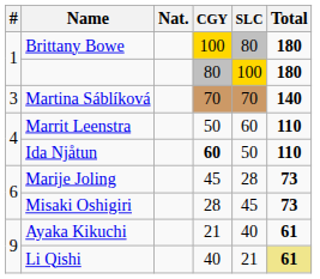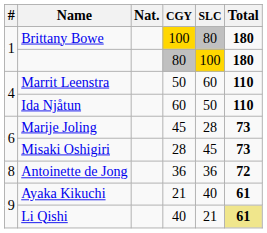- row: 3 | Martina Sáblíková | 70 | 70 | 140
Ida Njåtun | CGY: bold -> normal
+ row: 8 | Antoinette de Jong | 36 | 36 | 72
